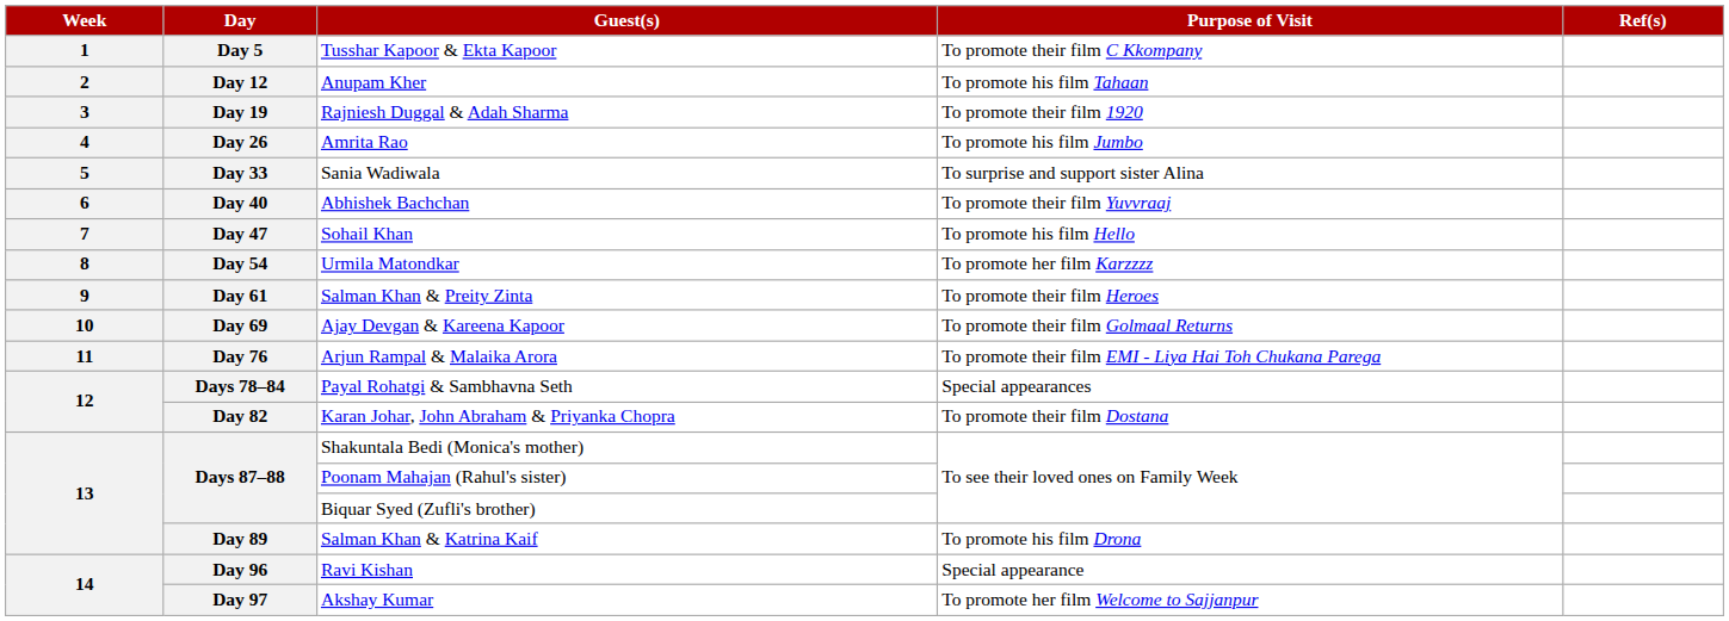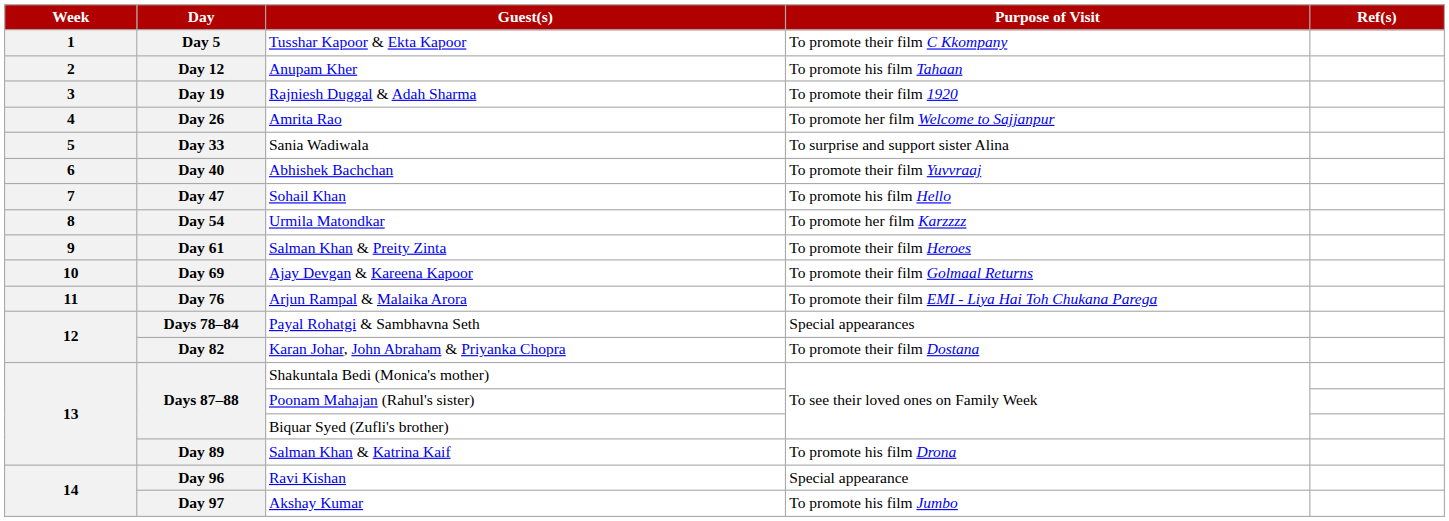Amrita Rao | Purpose of Visit: To promote his film Jumbo -> To promote her film Welcome to Sajjanpur
Akshay Kumar | Purpose of Visit: To promote her film Welcome to Sajjanpur -> To promote his film Jumbo
